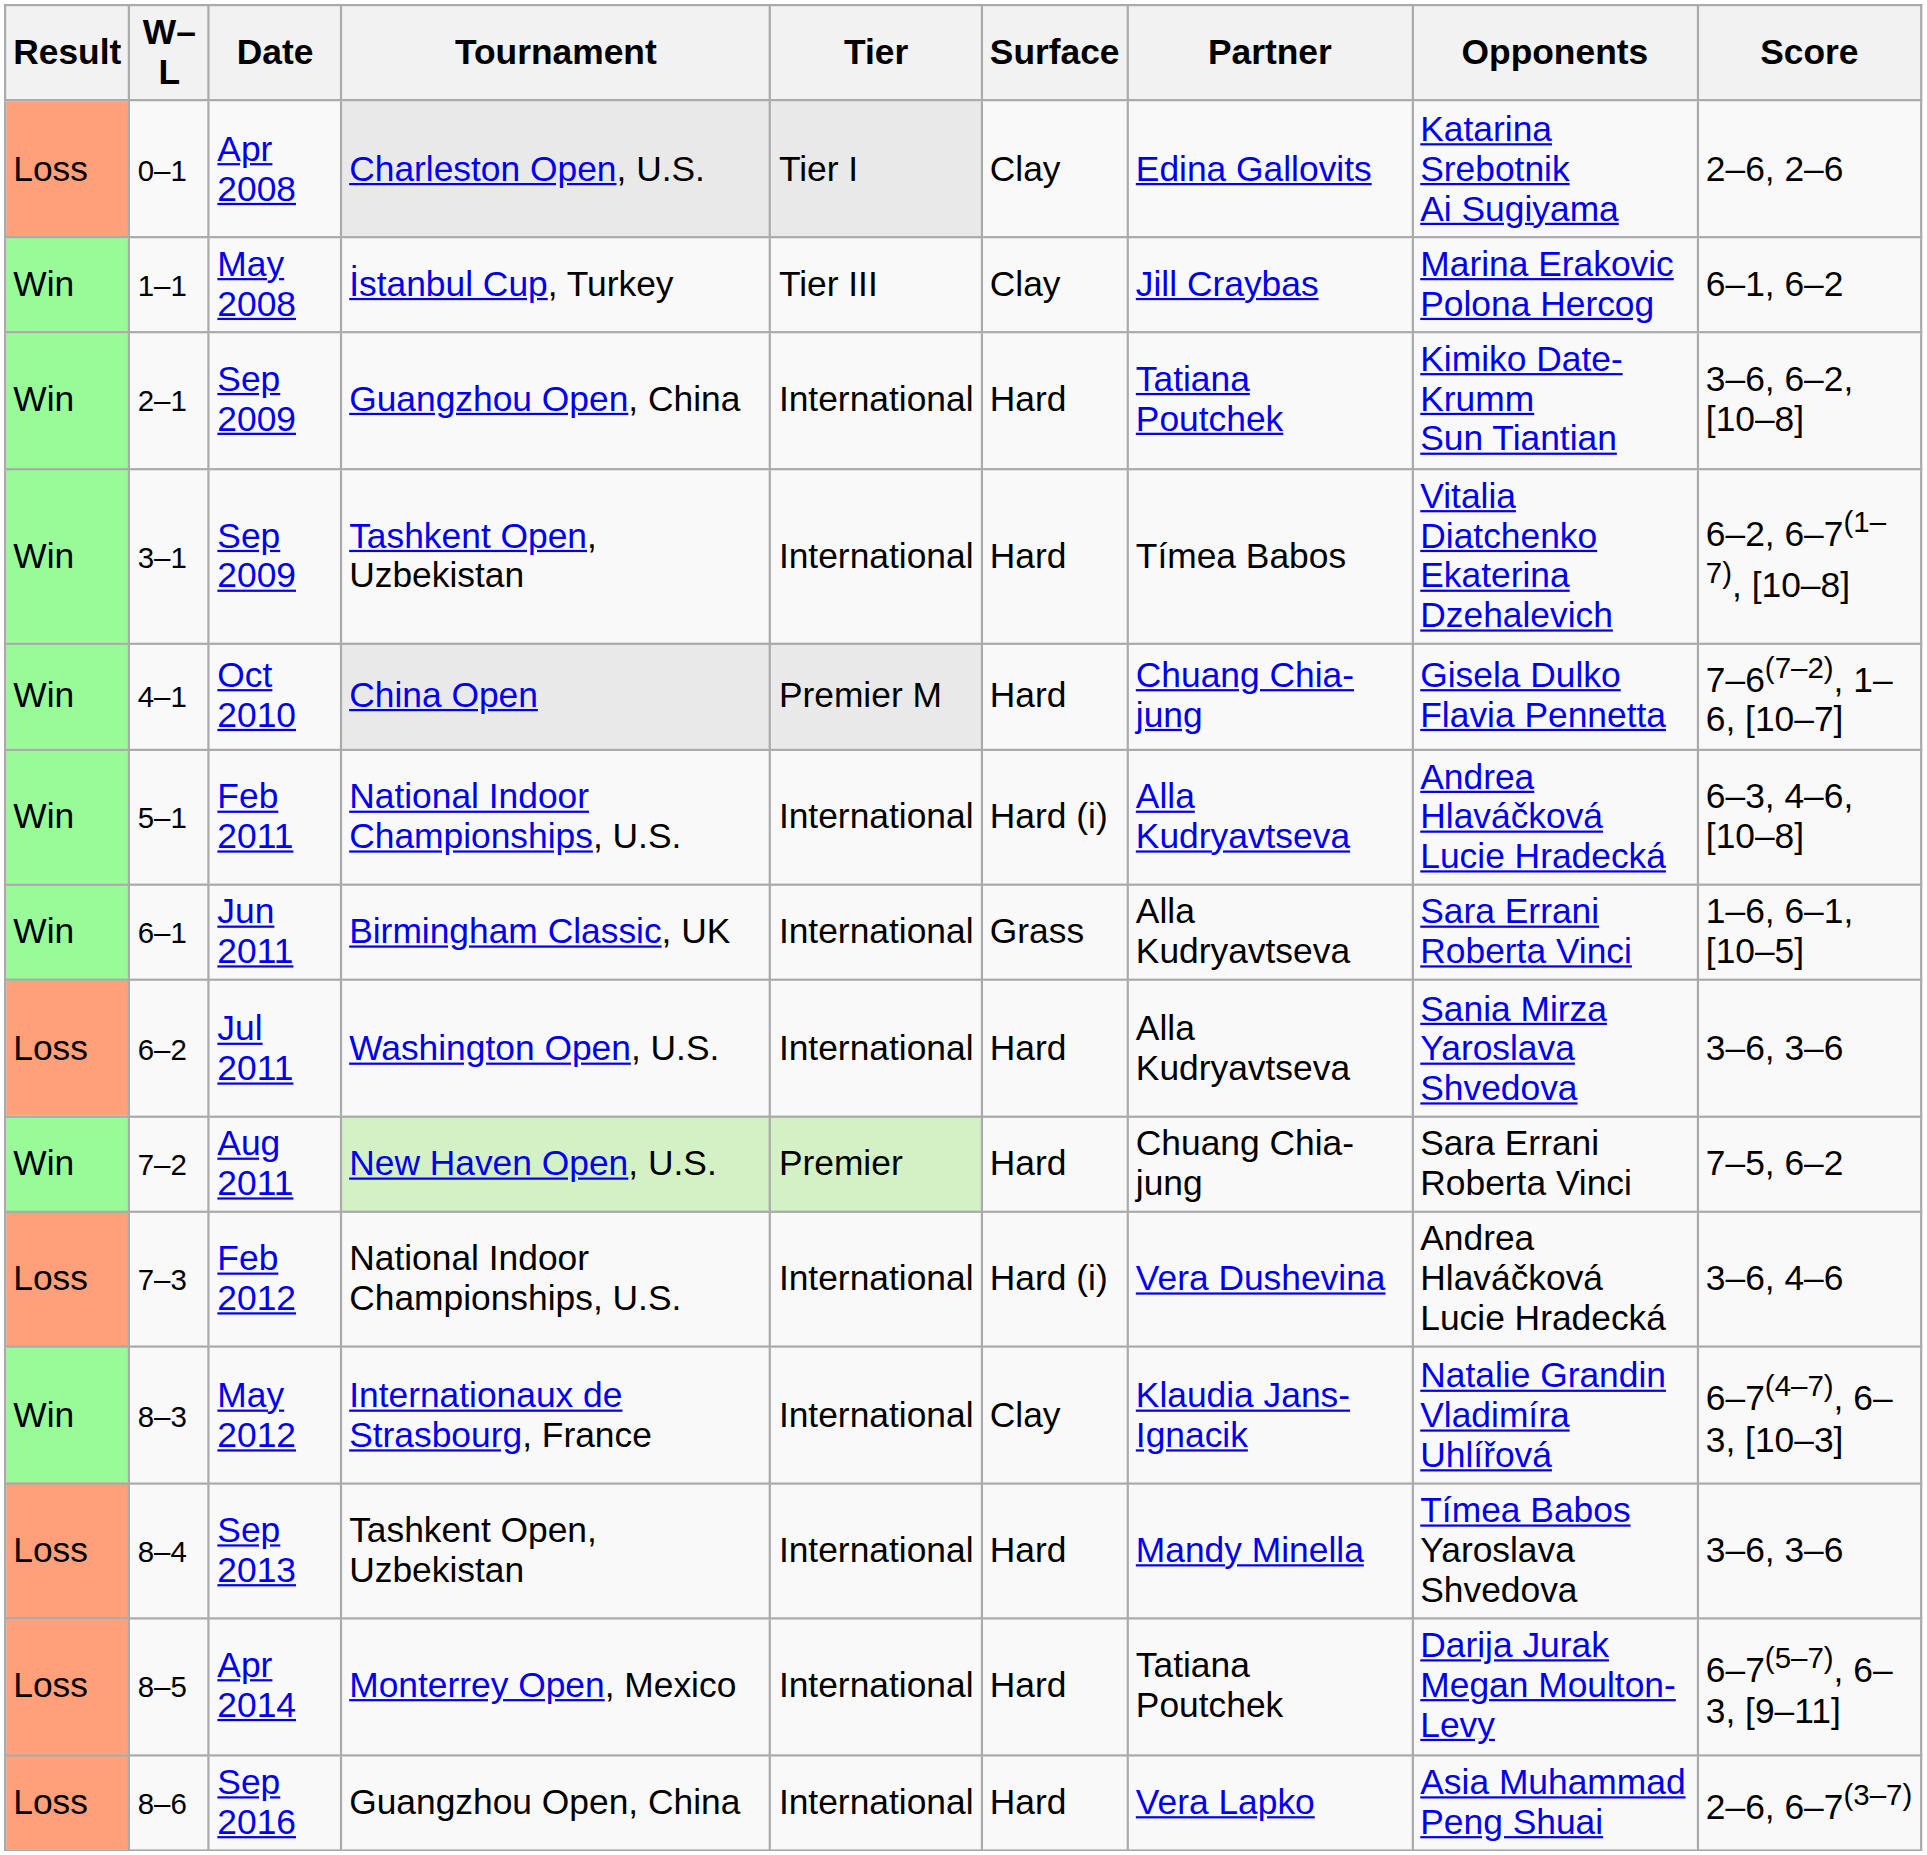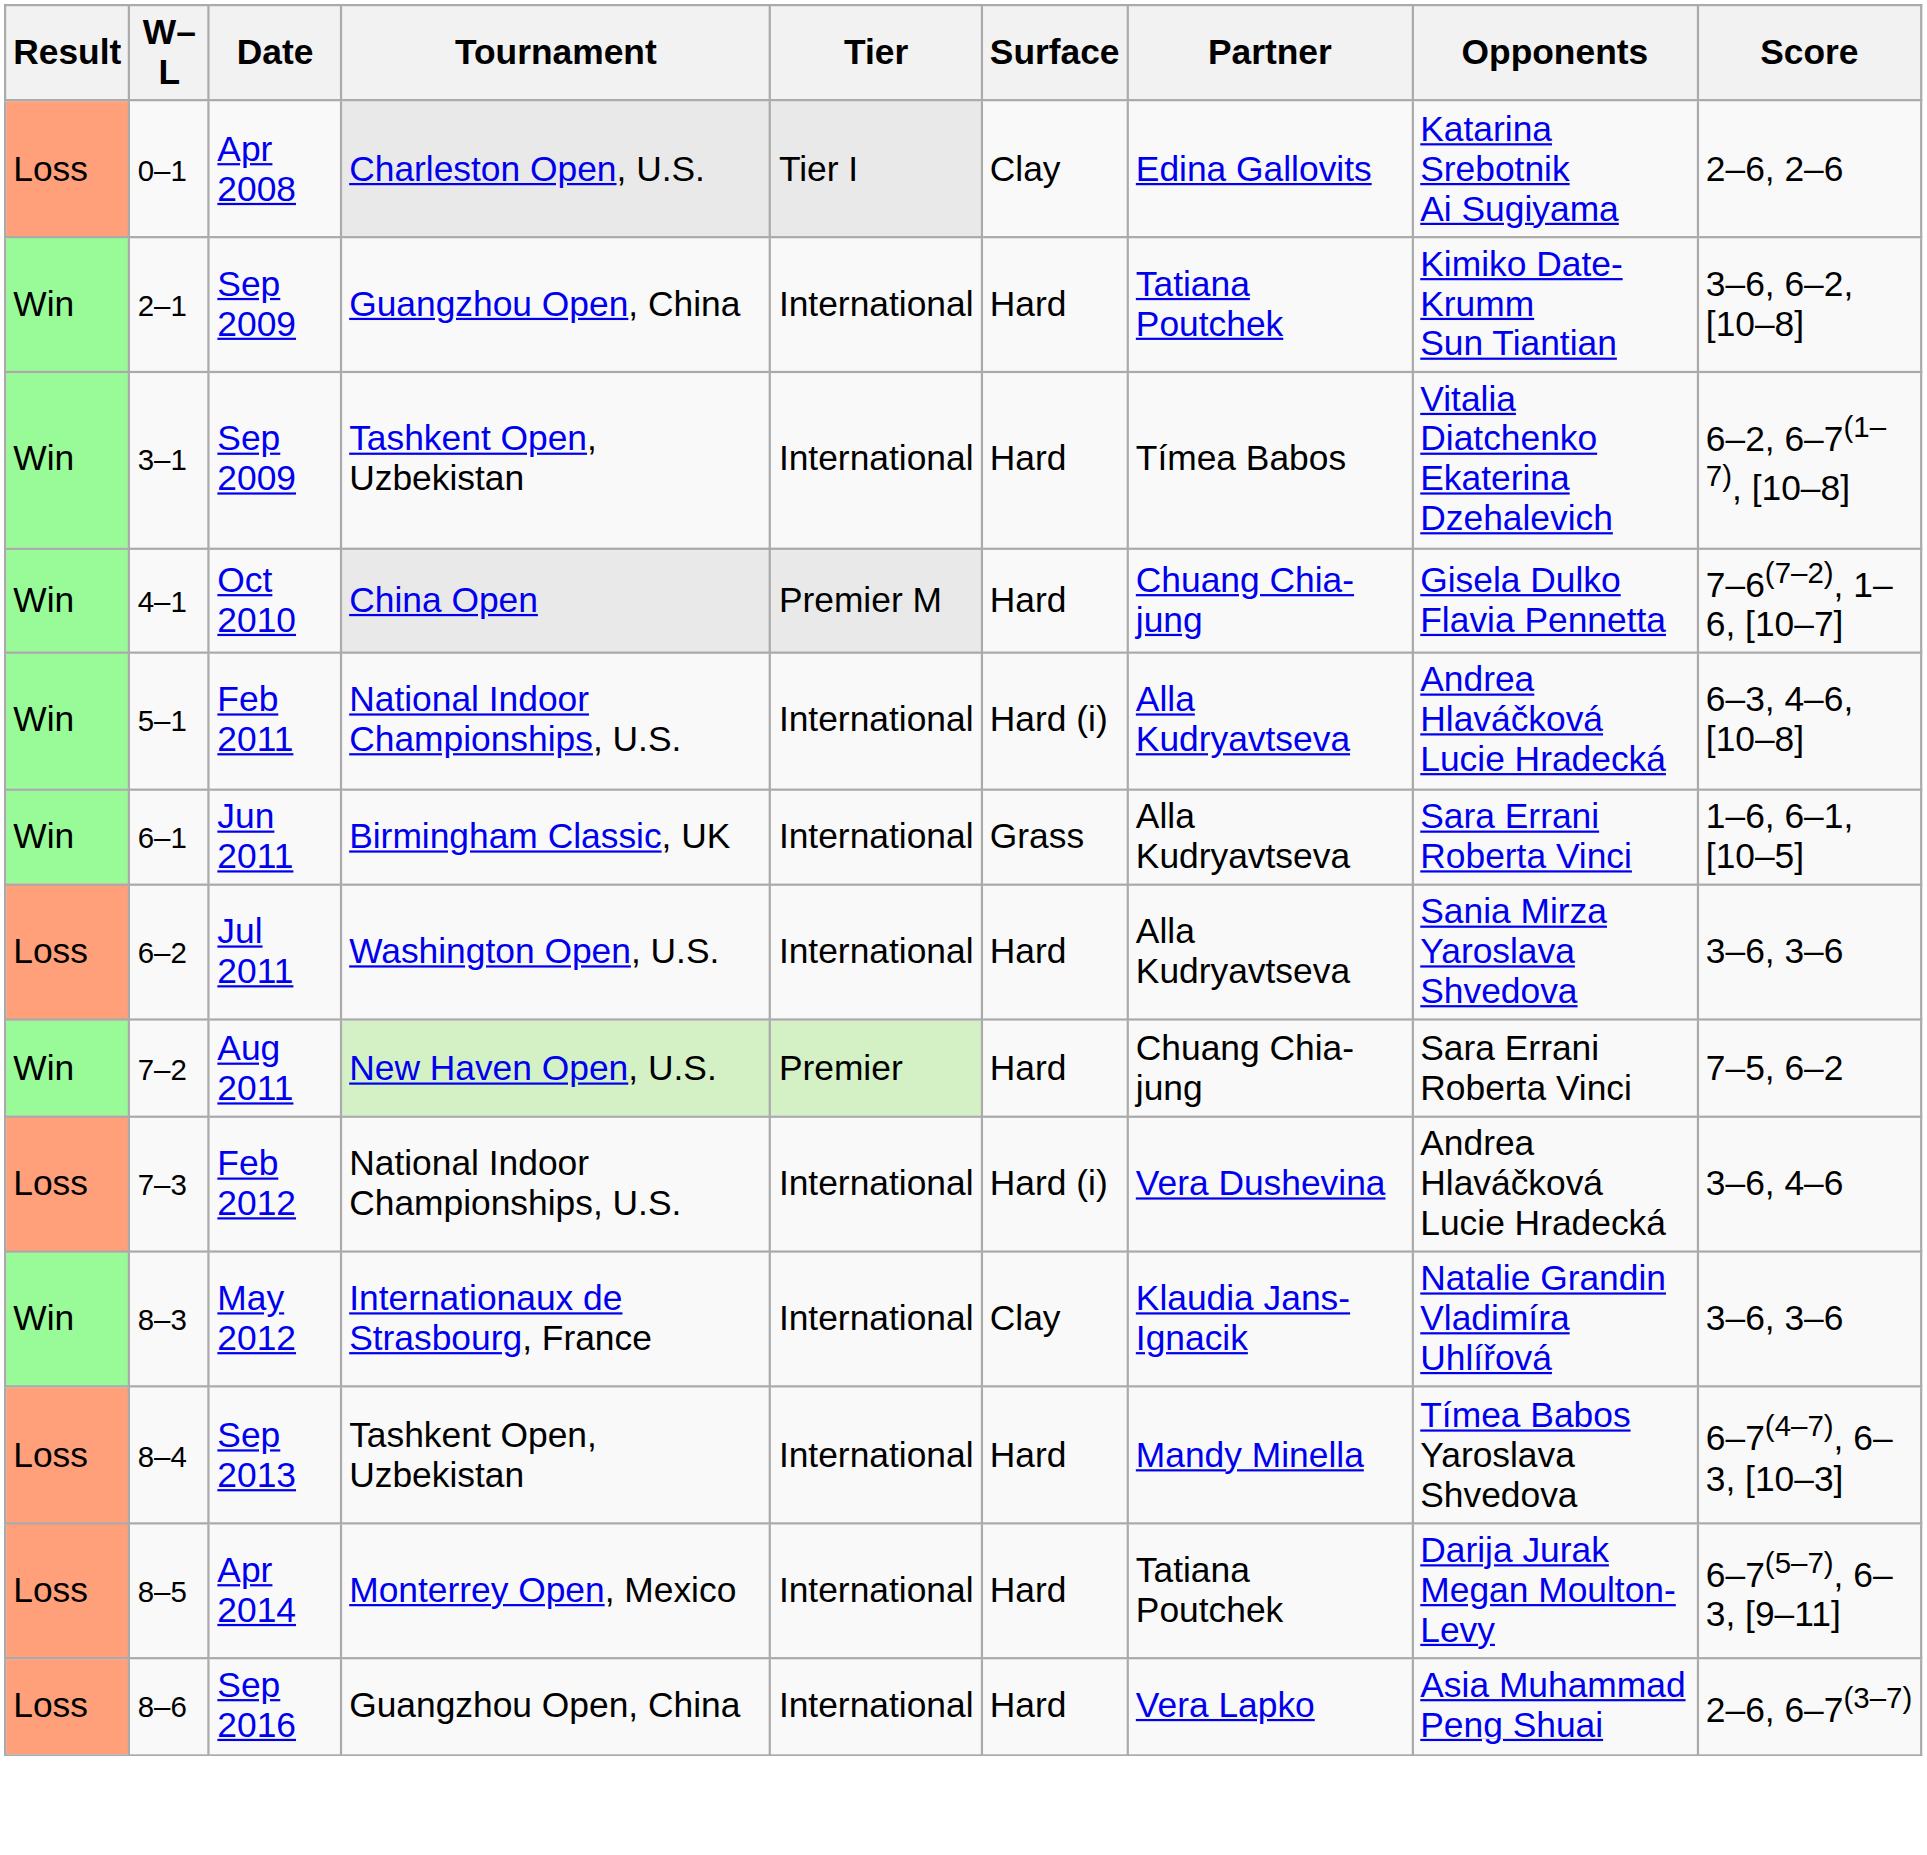- row: Win | 1–1 | May 2008 | İstanbul Cup, Turkey | Tier III | Clay | Jill Craybas | Marina Erakovic Polona Hercog | 6–1, 6–2
May 2012 | Score: 6–7(4–7), 6–3, [10–3] -> 3–6, 3–6
Sep 2013 | Score: 3–6, 3–6 -> 6–7(4–7), 6–3, [10–3]
